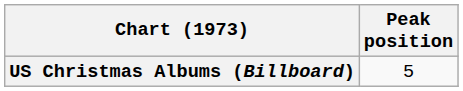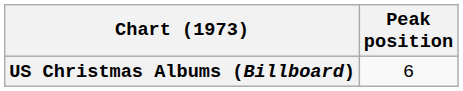US Christmas Albums (Billboard) | Peak position: 5 -> 6
